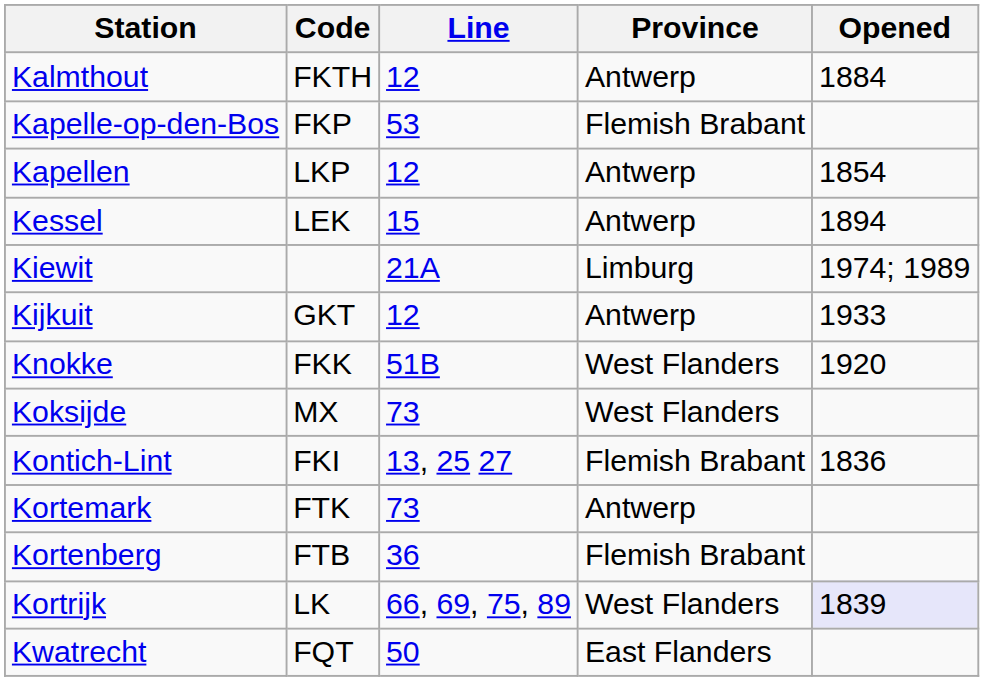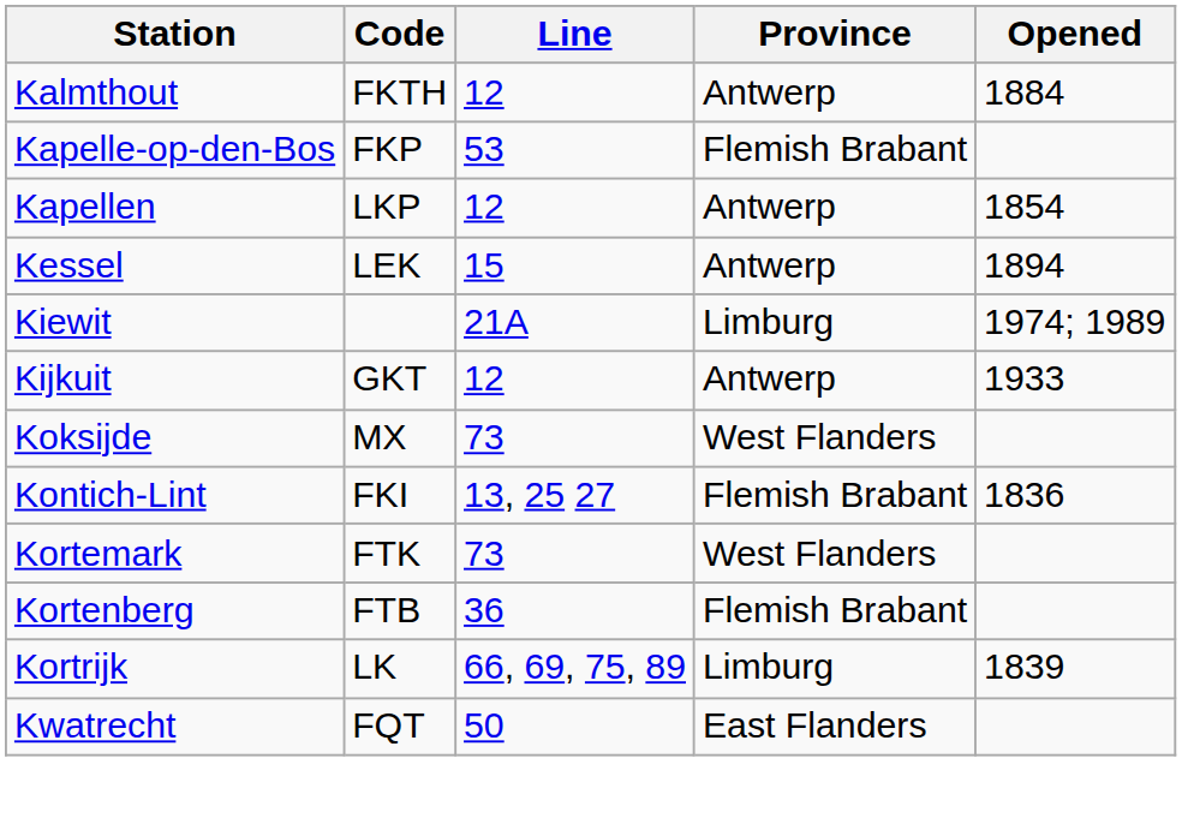- row: Knokke | FKK | 51B | West Flanders | 1920
Kortemark | Province: Antwerp -> West Flanders
Kortrijk | Province: West Flanders -> Limburg
Kortrijk | Opened: lavender background -> no background
